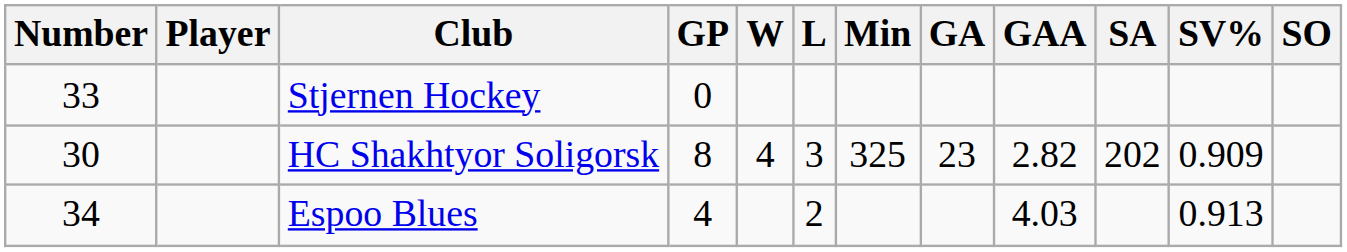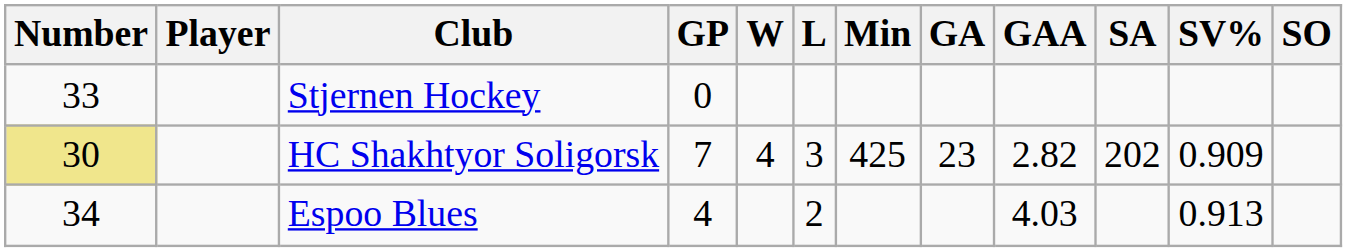HC Shakhtyor Soligorsk | Number: no background -> khaki background
HC Shakhtyor Soligorsk | GP: 8 -> 7
HC Shakhtyor Soligorsk | Min: 325 -> 425
